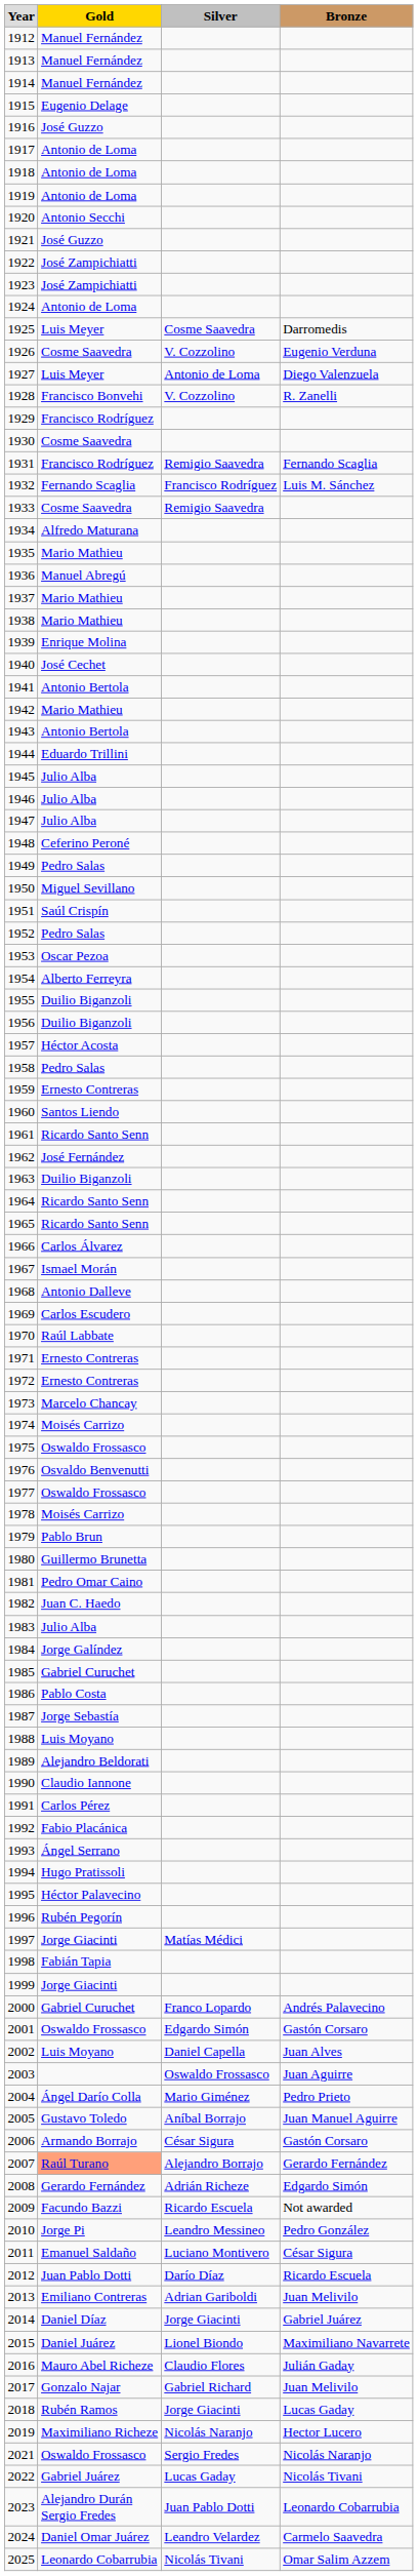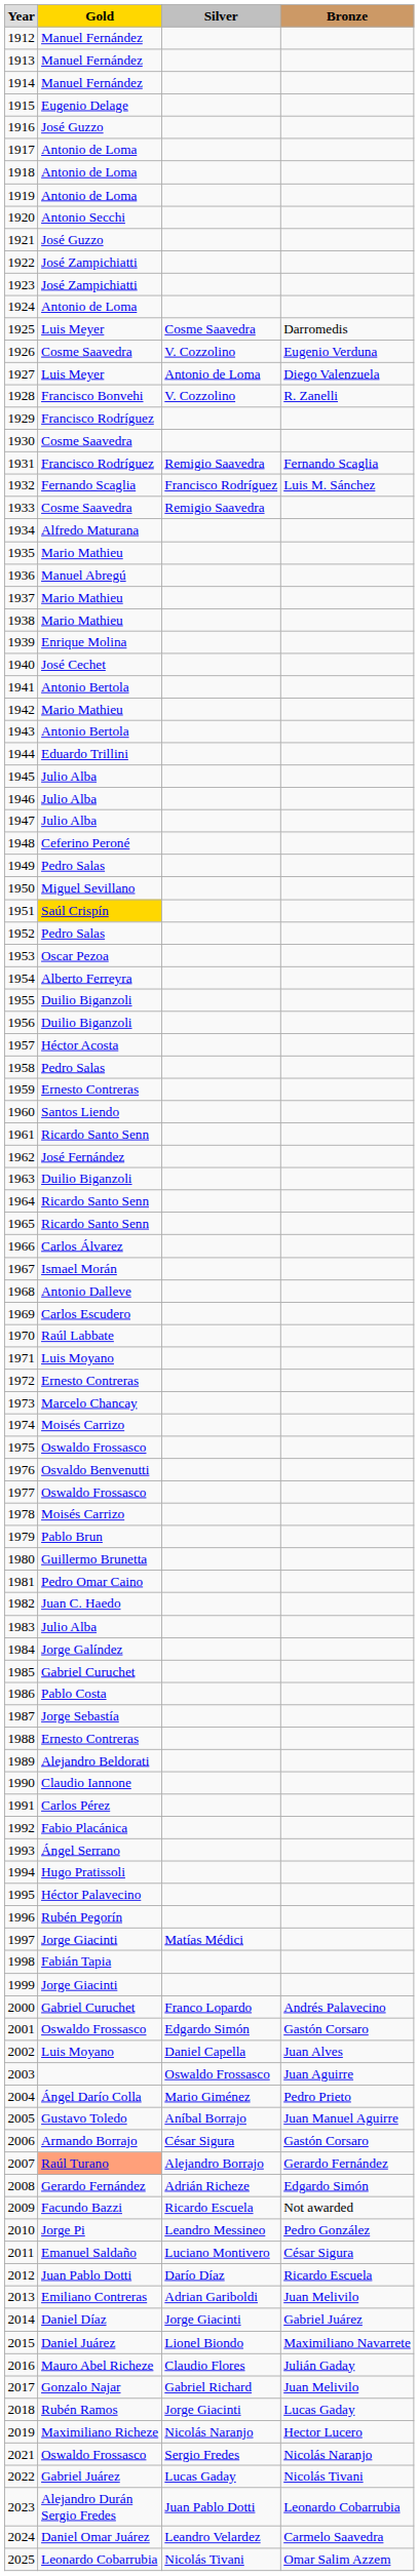1951 | Gold: no background -> gold background
1971 | Gold: Ernesto Contreras -> Luis Moyano
1988 | Gold: Luis Moyano -> Ernesto Contreras
